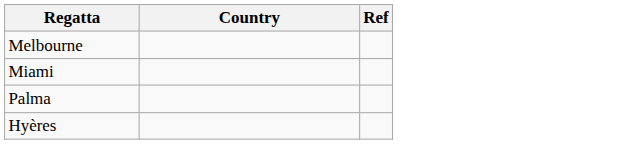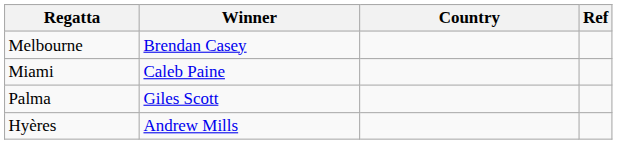+ column: Winner | Brendan Casey | Caleb Paine | Giles Scott | Andrew Mills
